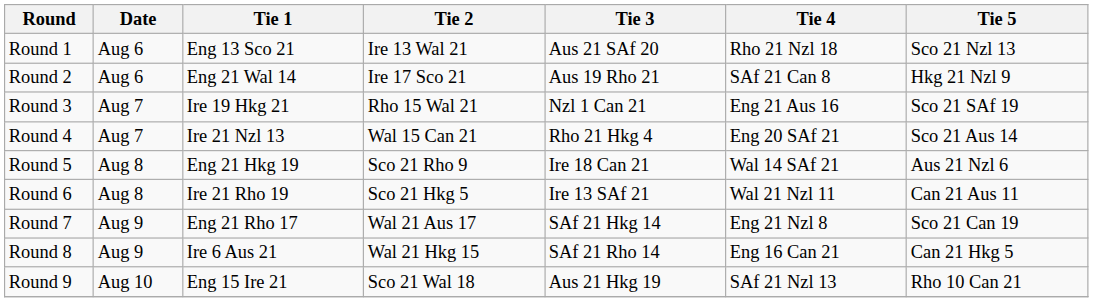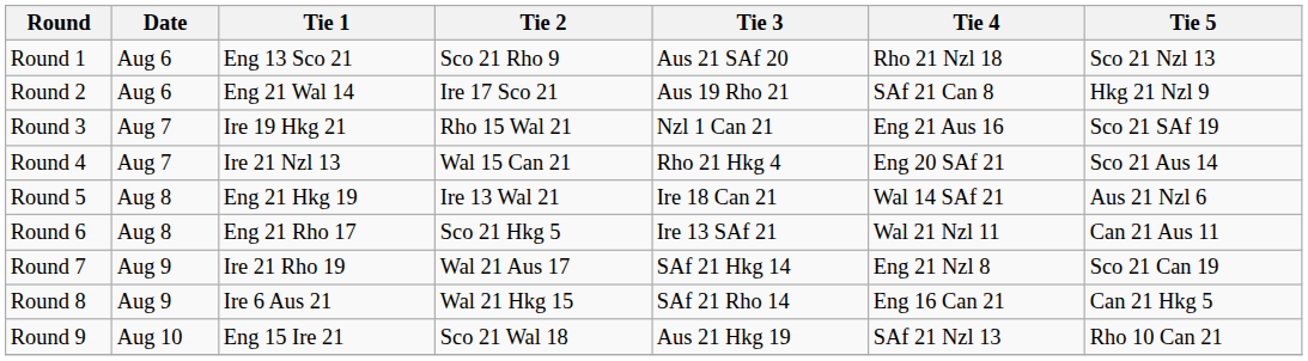Round 1 | Tie 2: Ire 13 Wal 21 -> Sco 21 Rho 9
Round 5 | Tie 2: Sco 21 Rho 9 -> Ire 13 Wal 21
Round 6 | Tie 1: Ire 21 Rho 19 -> Eng 21 Rho 17
Round 7 | Tie 1: Eng 21 Rho 17 -> Ire 21 Rho 19
